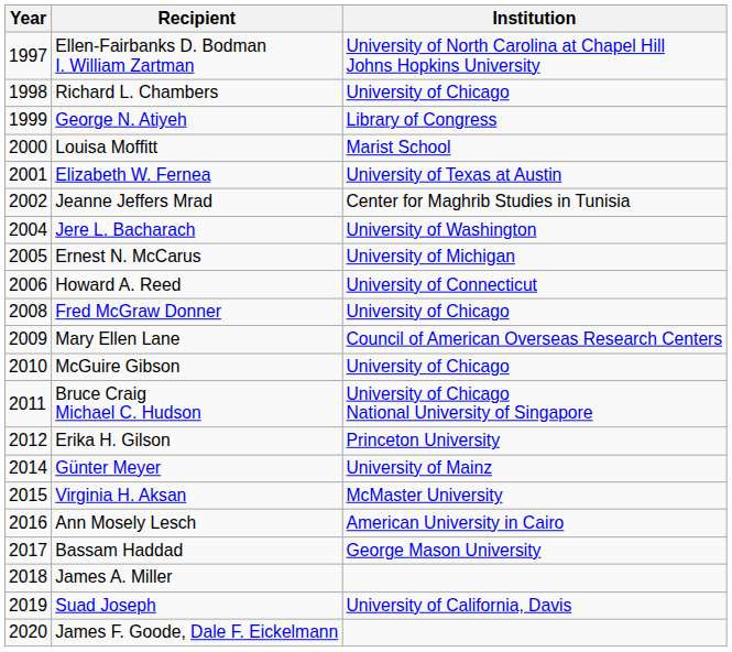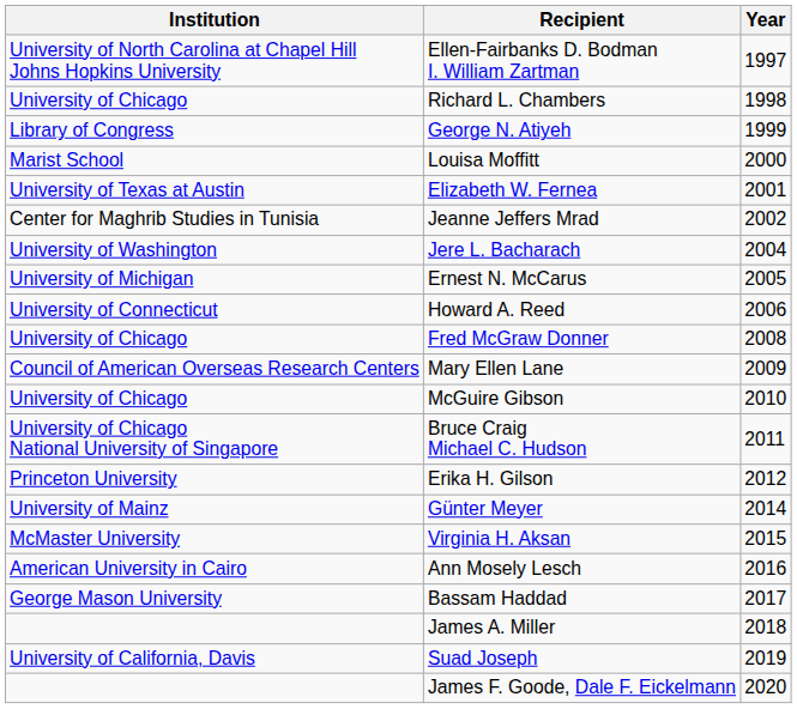columns swapped: Year <-> Institution
